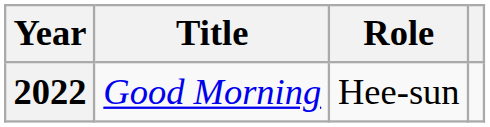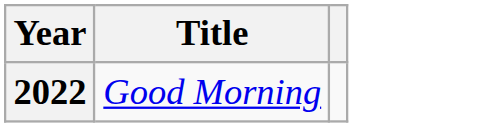- column: Role | Hee-sun
